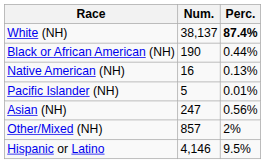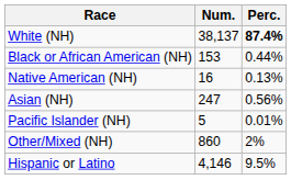Black or African American (NH) | Num.: 190 -> 153
rows swapped: Asian (NH) <-> Pacific Islander (NH)
Other/Mixed (NH) | Num.: 857 -> 860
